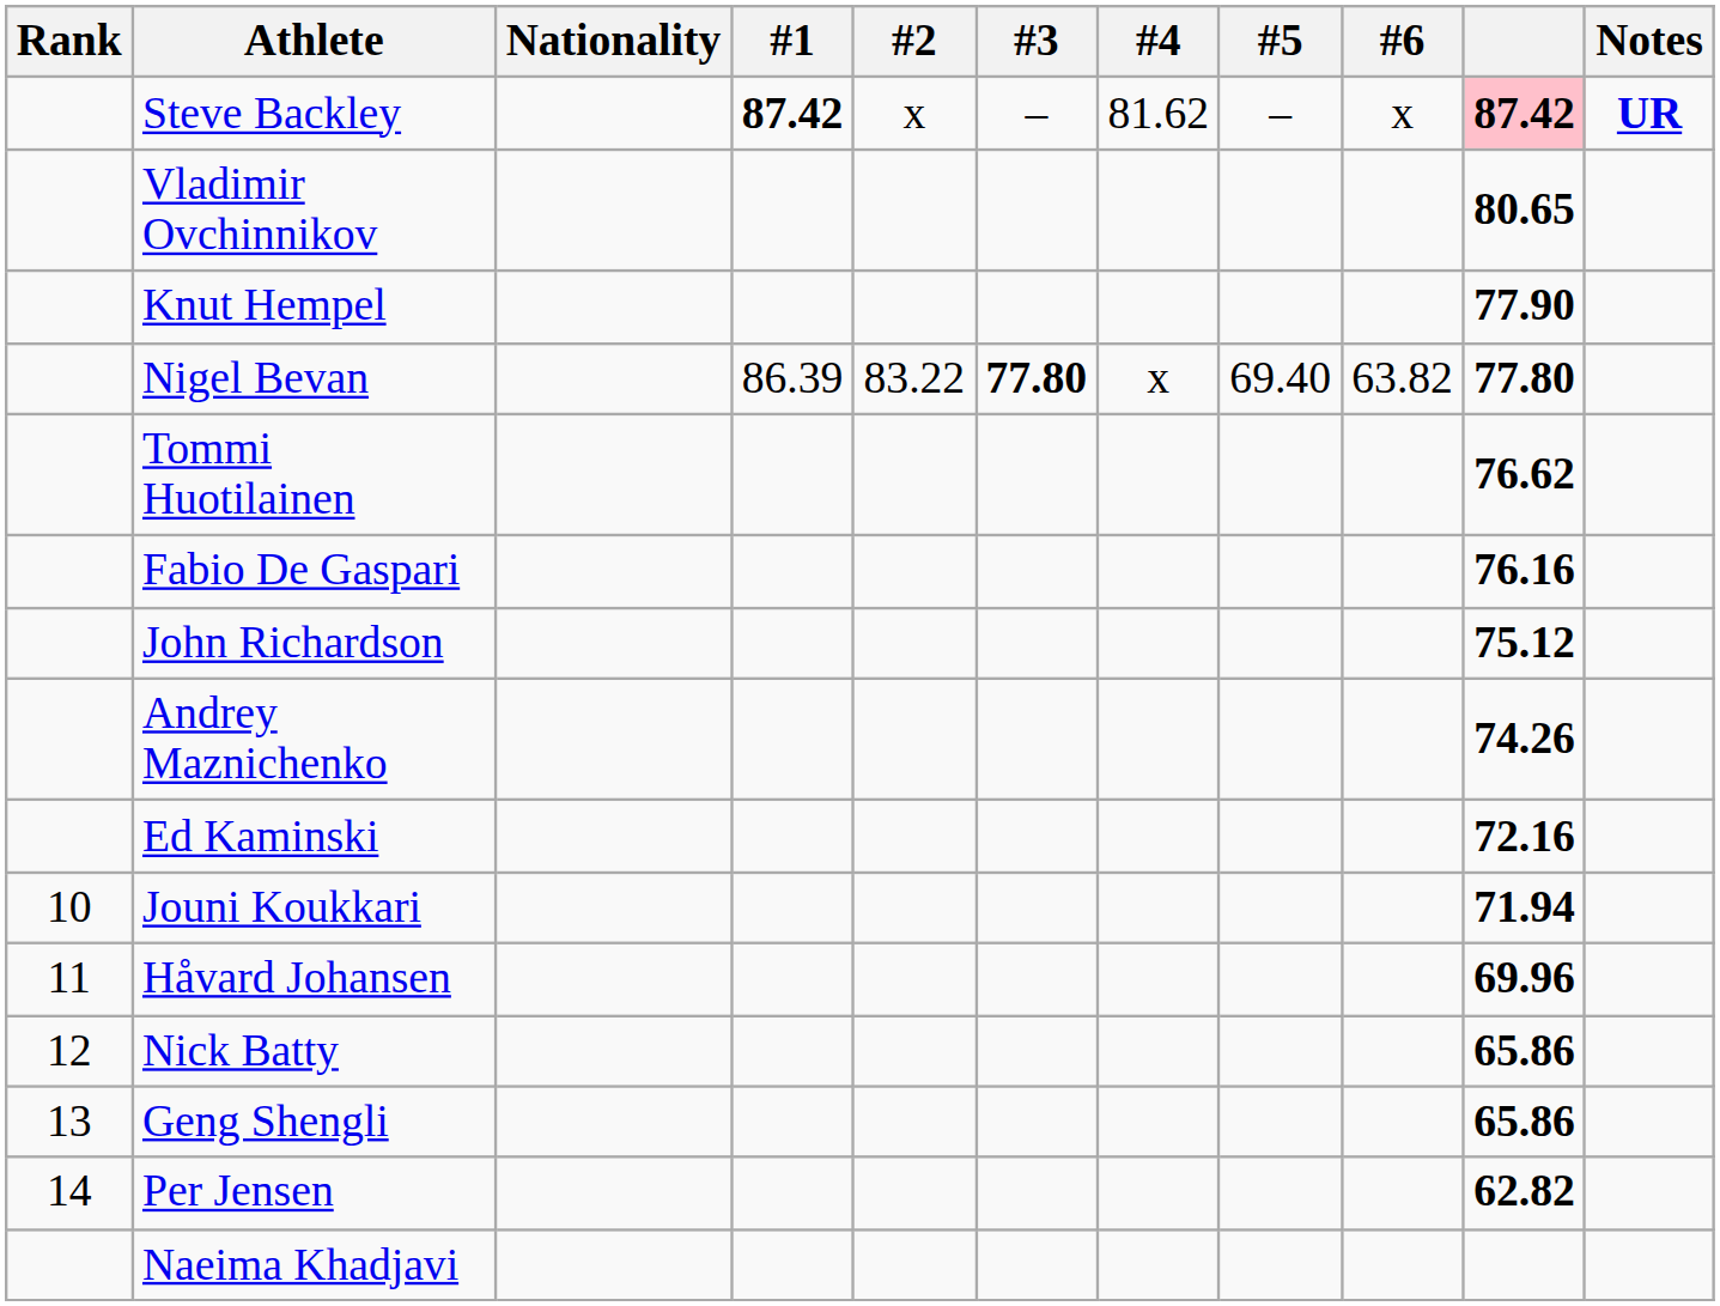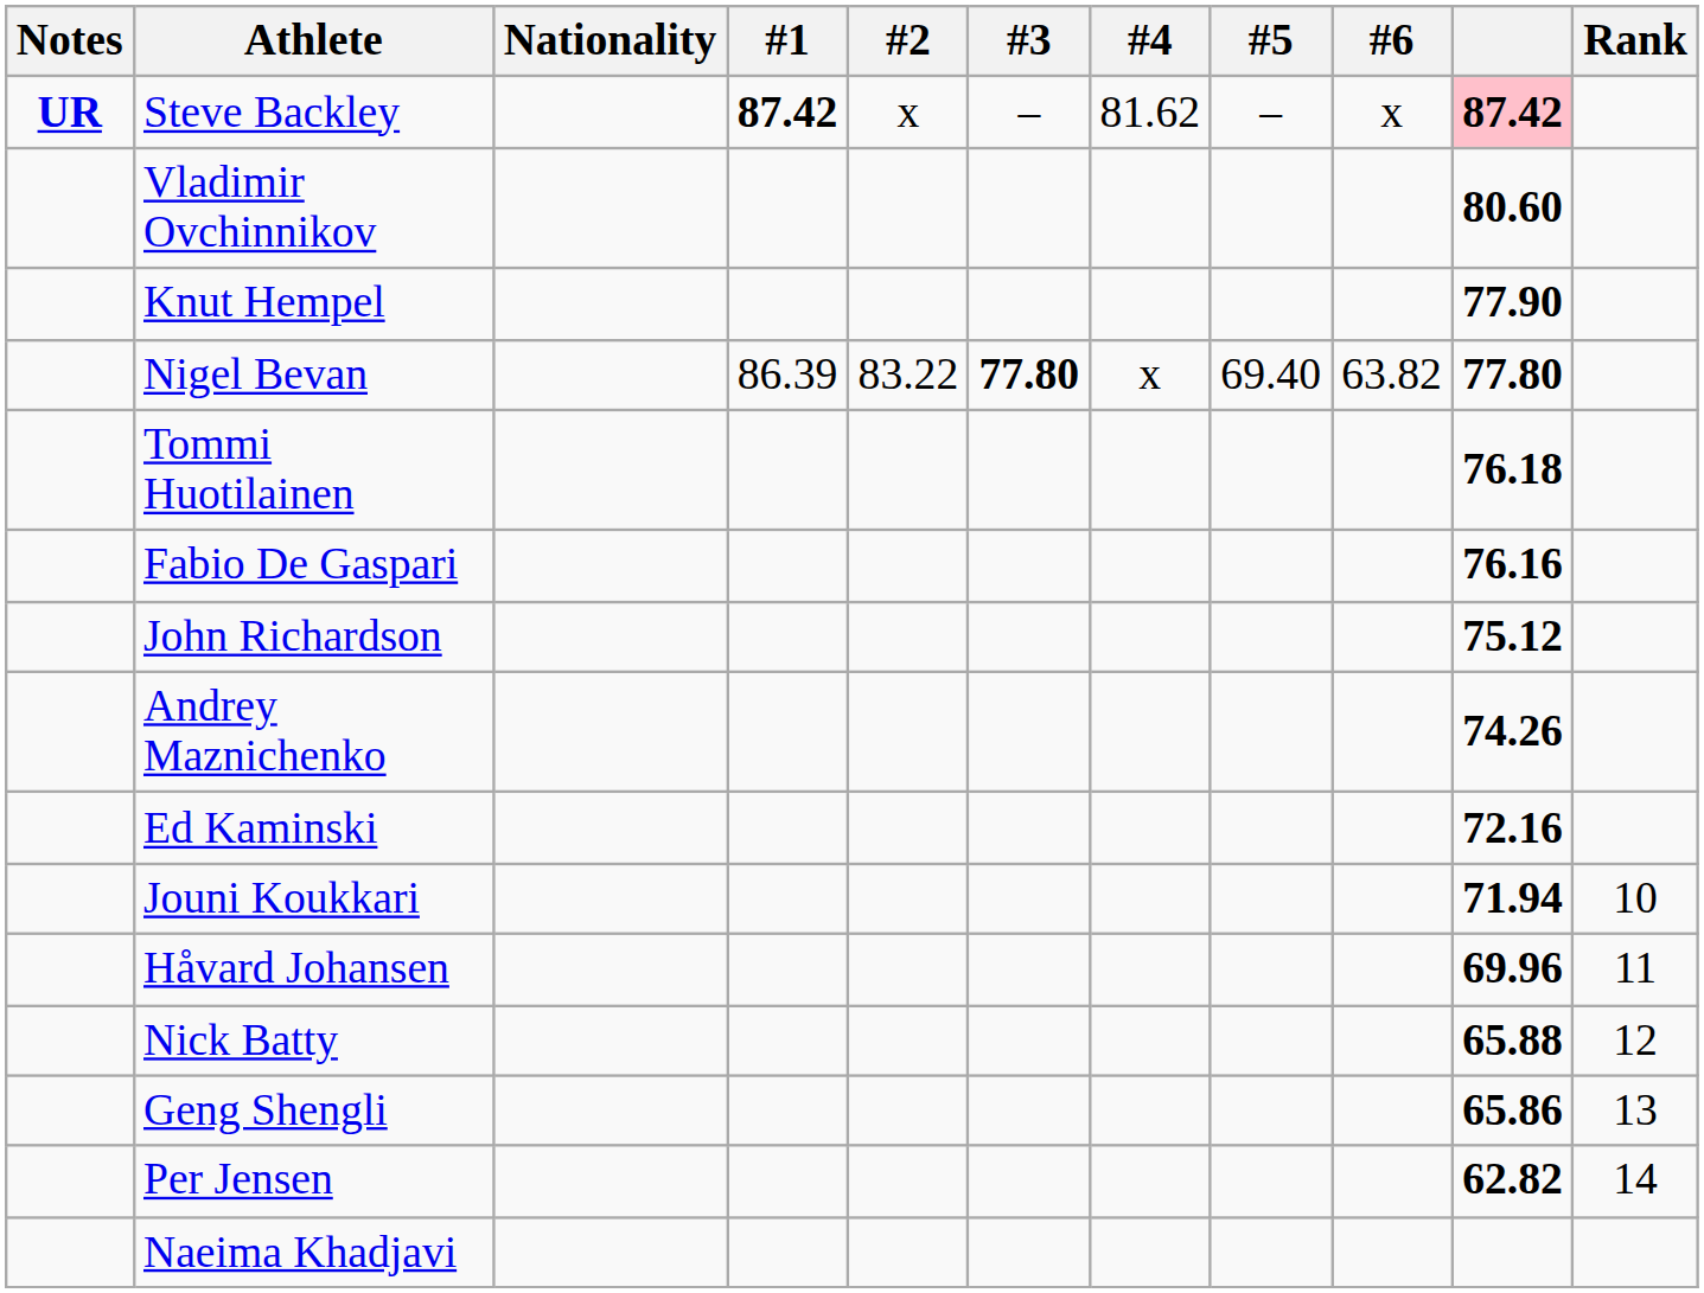columns swapped: Rank <-> Notes
Vladimir Ovchinnikov | column 10: 80.65 -> 80.60
Tommi Huotilainen | column 10: 76.62 -> 76.18
Nick Batty | column 10: 65.86 -> 65.88
